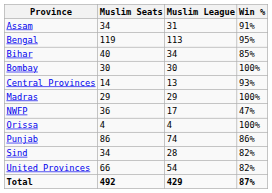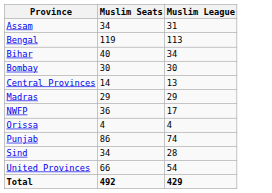- column: Win % | 91% | 95% | 85% | 100% | 93% | 100% | 47% | 100% | 86% | 82% | 82% | 87%
